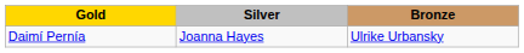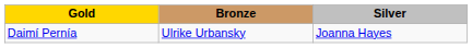columns swapped: Silver <-> Bronze
